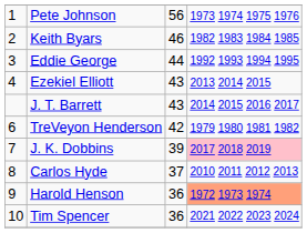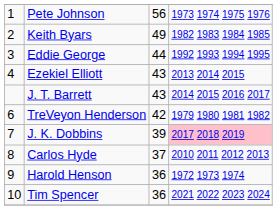Keith Byars | column 3: 46 -> 49
Harold Henson | column 4: lightsalmon background -> no background
